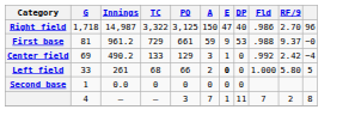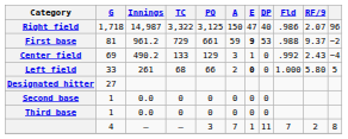Right field | RF/9: 2.70 -> 2.07
First base | E: normal -> bold
First base | column 11: −0 -> −2
Center field | RF/9: 2.42 -> 2.43
+ row: Designated hitter | 27
+ row: Third base | 1 | 0.0 | 0 | 0 | 0 | 0 | 0
